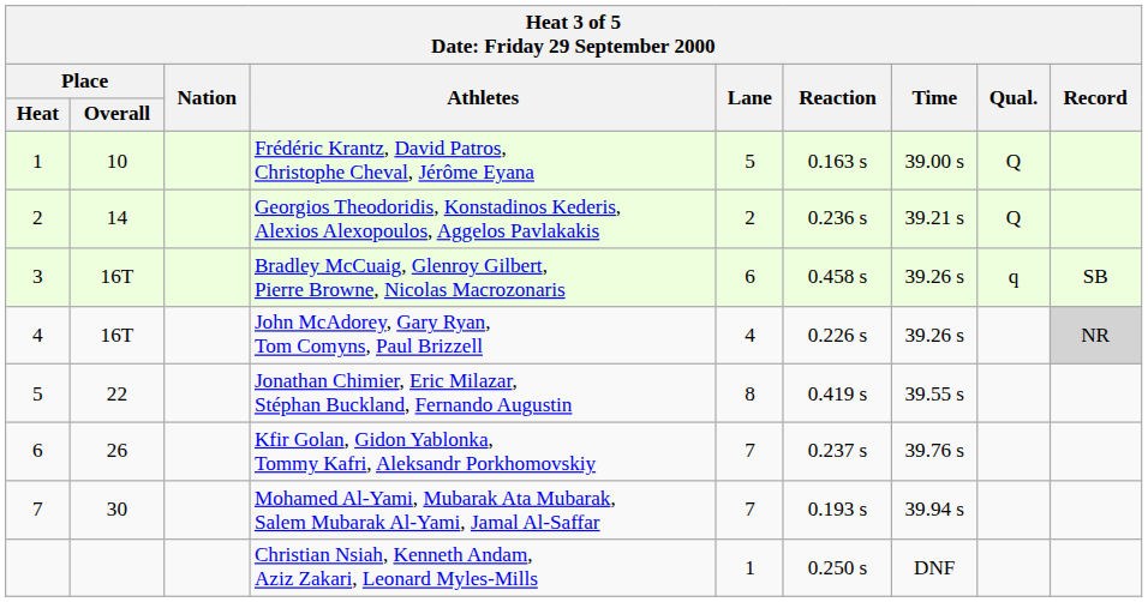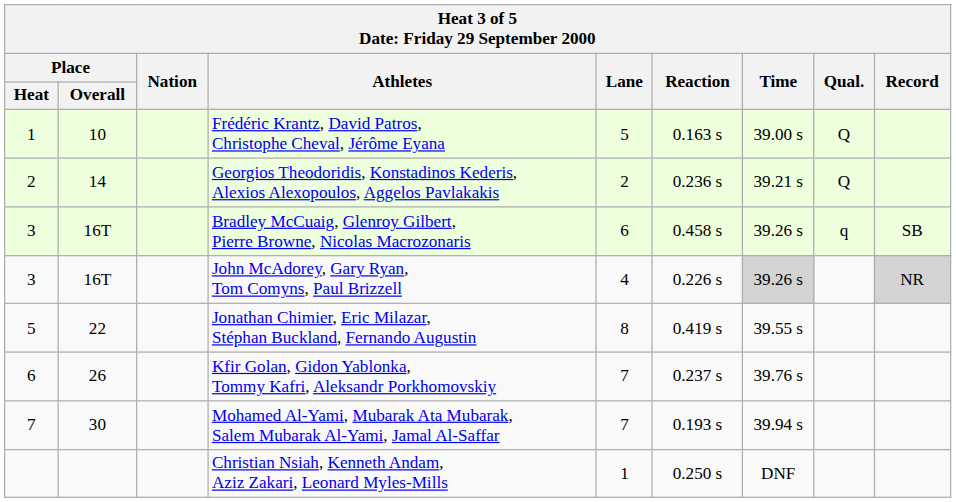John McAdorey, Gary Ryan, Tom Comyns, Paul Brizzell | Place / Heat: 4 -> 3
John McAdorey, Gary Ryan, Tom Comyns, Paul Brizzell | Time: no background -> lightgrey background
